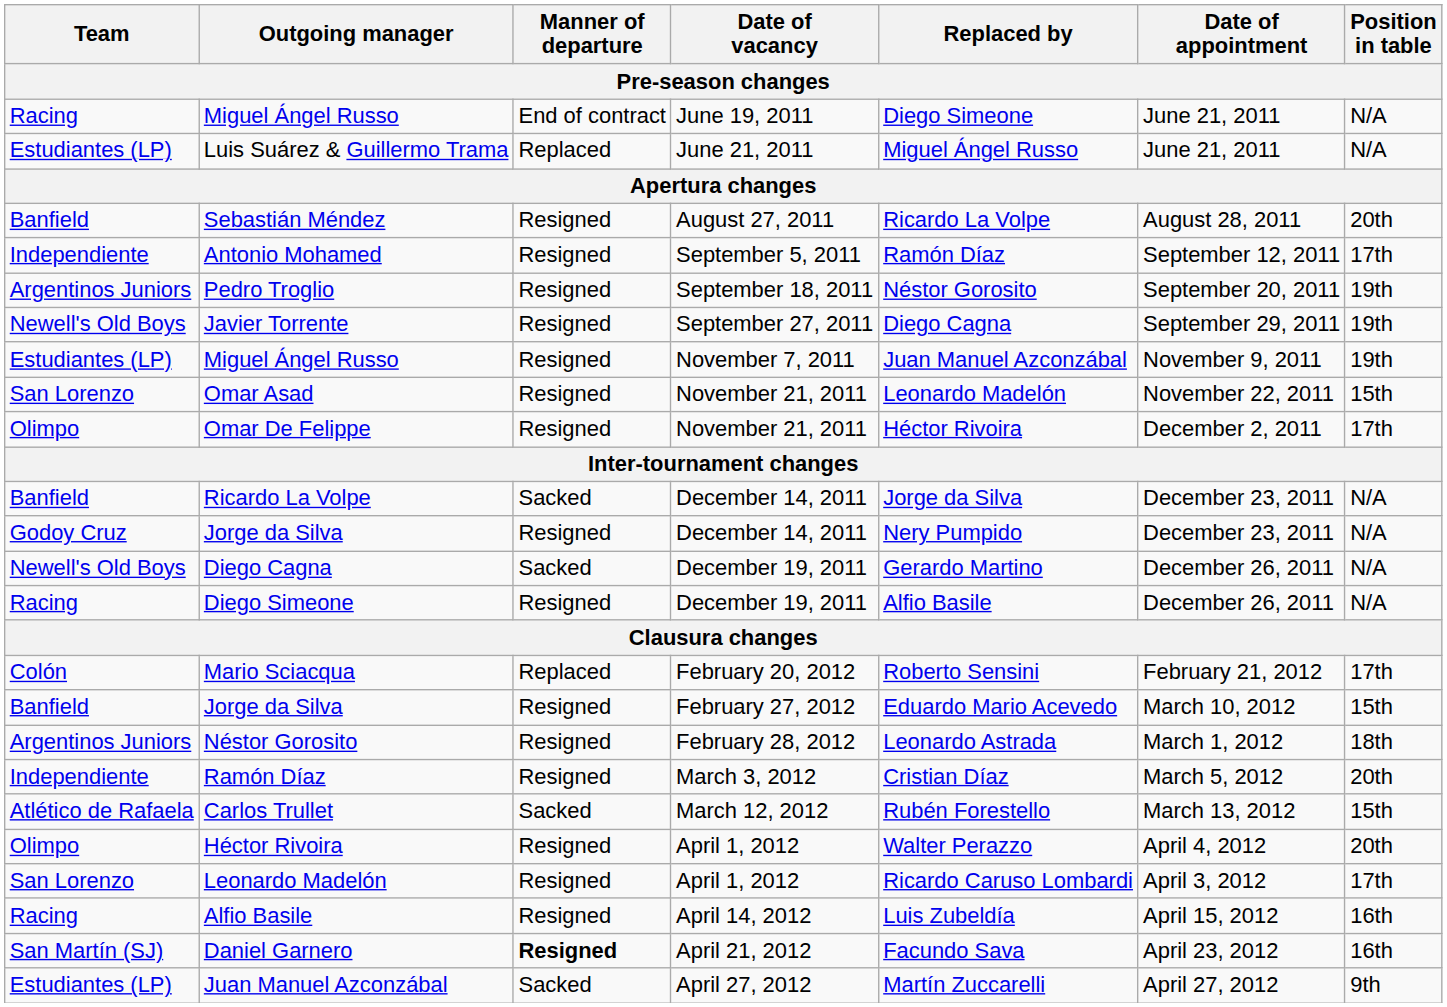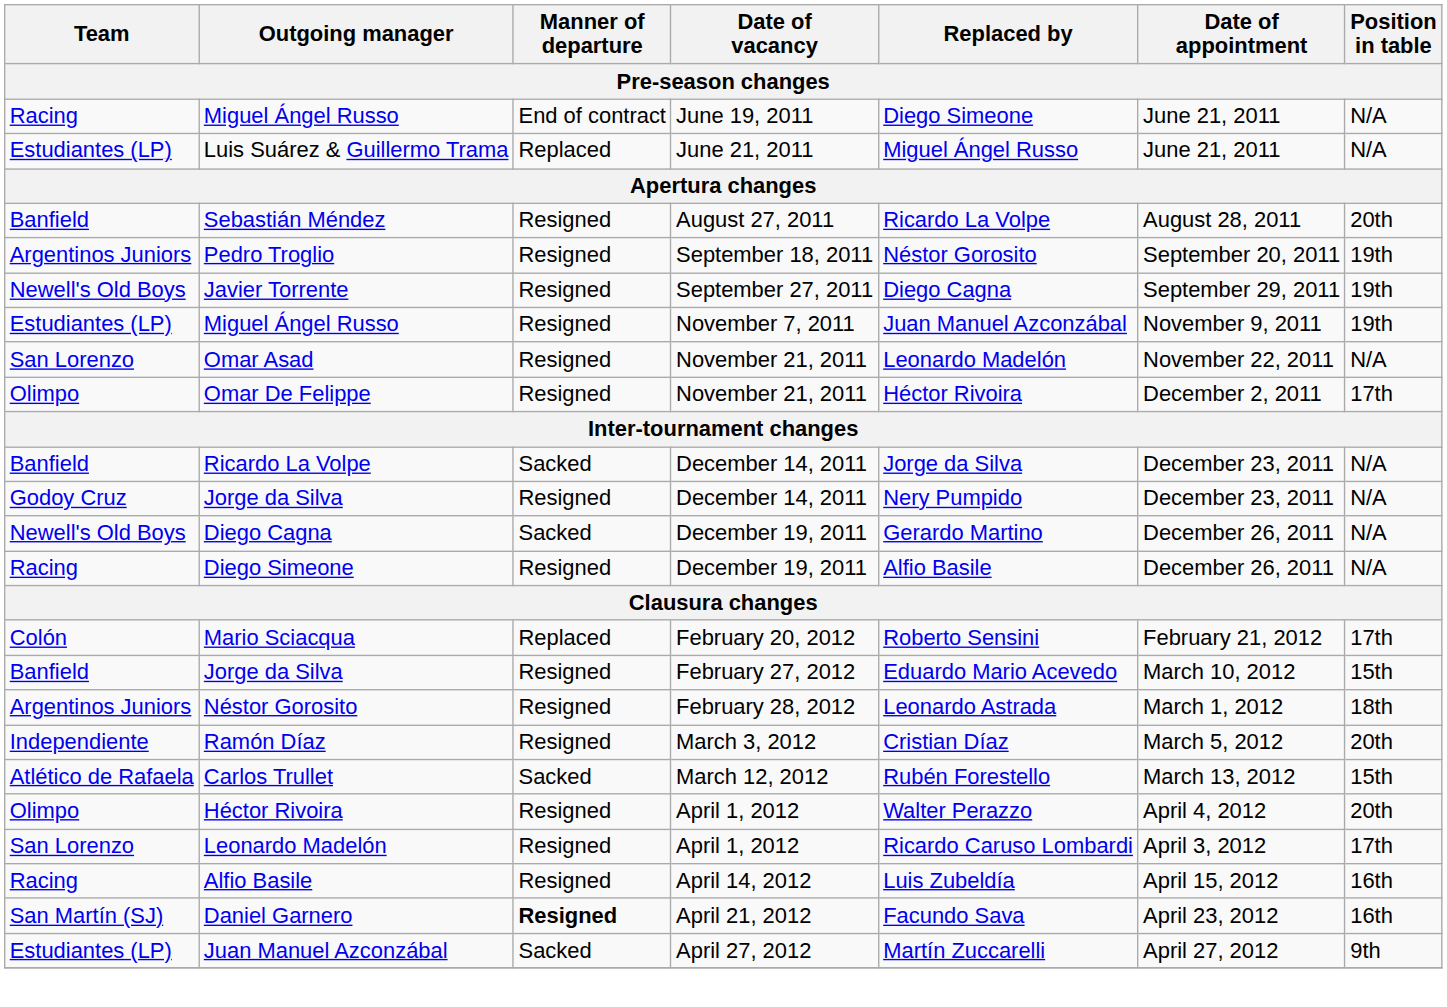- row: Independiente | Antonio Mohamed | Resigned | September 5, 2011 | Ramón Díaz | September 12, 2011 | 17th
Omar Asad | Position in table: 15th -> N/A
